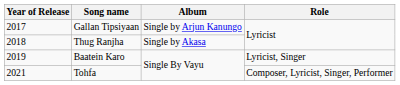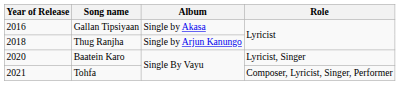Gallan Tipsiyaan | Year of Release: 2017 -> 2016
Gallan Tipsiyaan | Album: Single by Arjun Kanungo -> Single by Akasa
Thug Ranjha | Album: Single by Akasa -> Single by Arjun Kanungo
Baatein Karo | Year of Release: 2019 -> 2020
